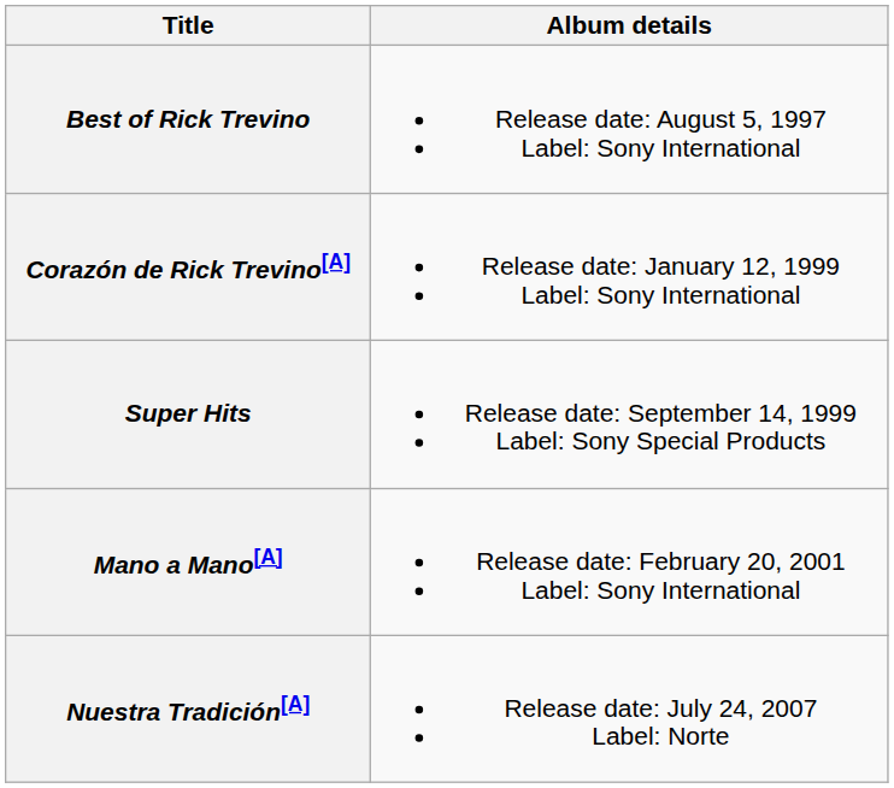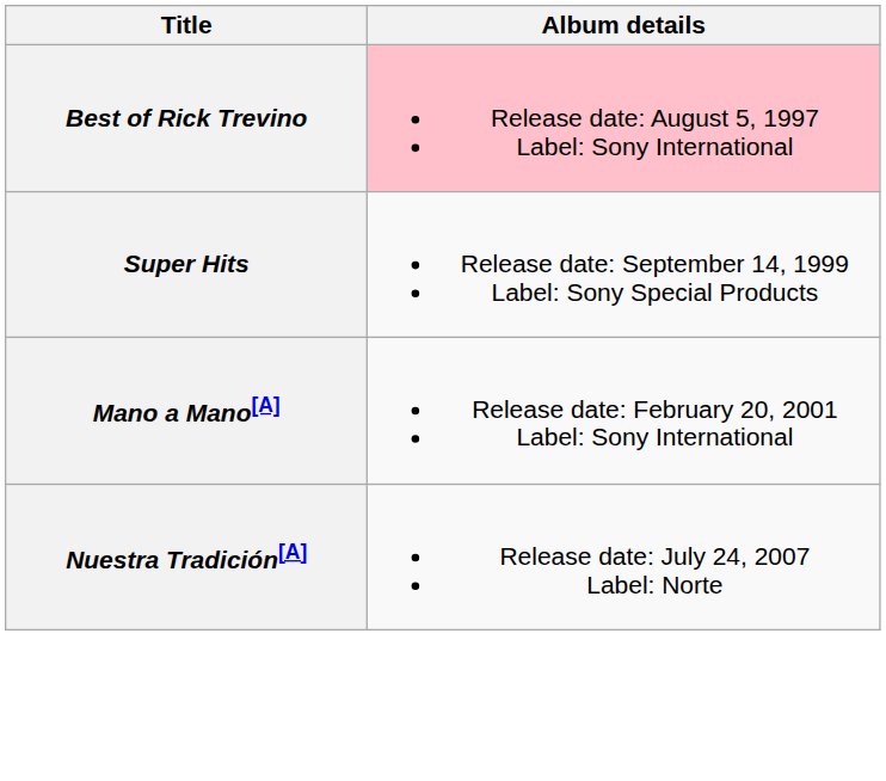Best of Rick Trevino | Album details: no background -> pink background
- row: Corazón de Rick Trevino[A] | Release date: January 12, 1999 Label: Sony International
